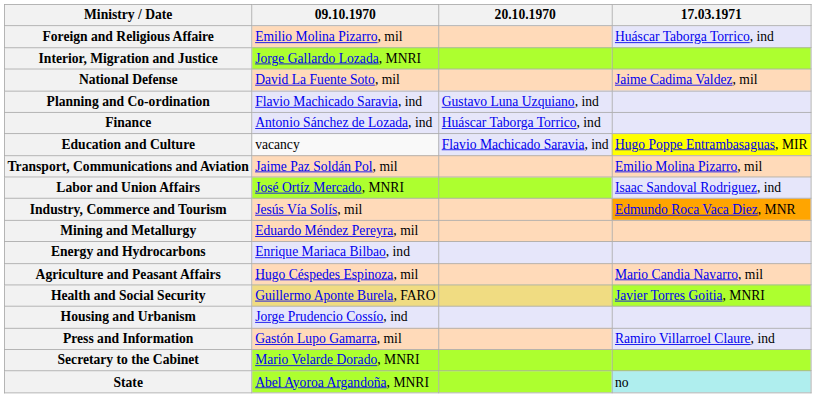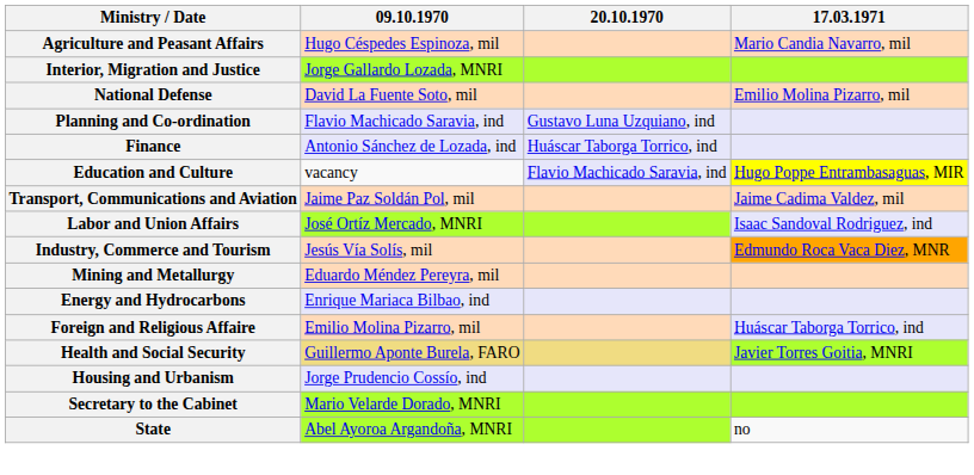rows swapped: Foreign and Religious Affaire <-> Agriculture and Peasant Affairs
National Defense | 17.03.1971: Jaime Cadima Valdez, mil -> Emilio Molina Pizarro, mil
Transport, Communications and Aviation | 17.03.1971: Emilio Molina Pizarro, mil -> Jaime Cadima Valdez, mil
- row: Press and Information | Gastón Lupo Gamarra, mil | Ramiro Villarroel Claure, ind
State | 17.03.1971: paleturquoise background -> no background
